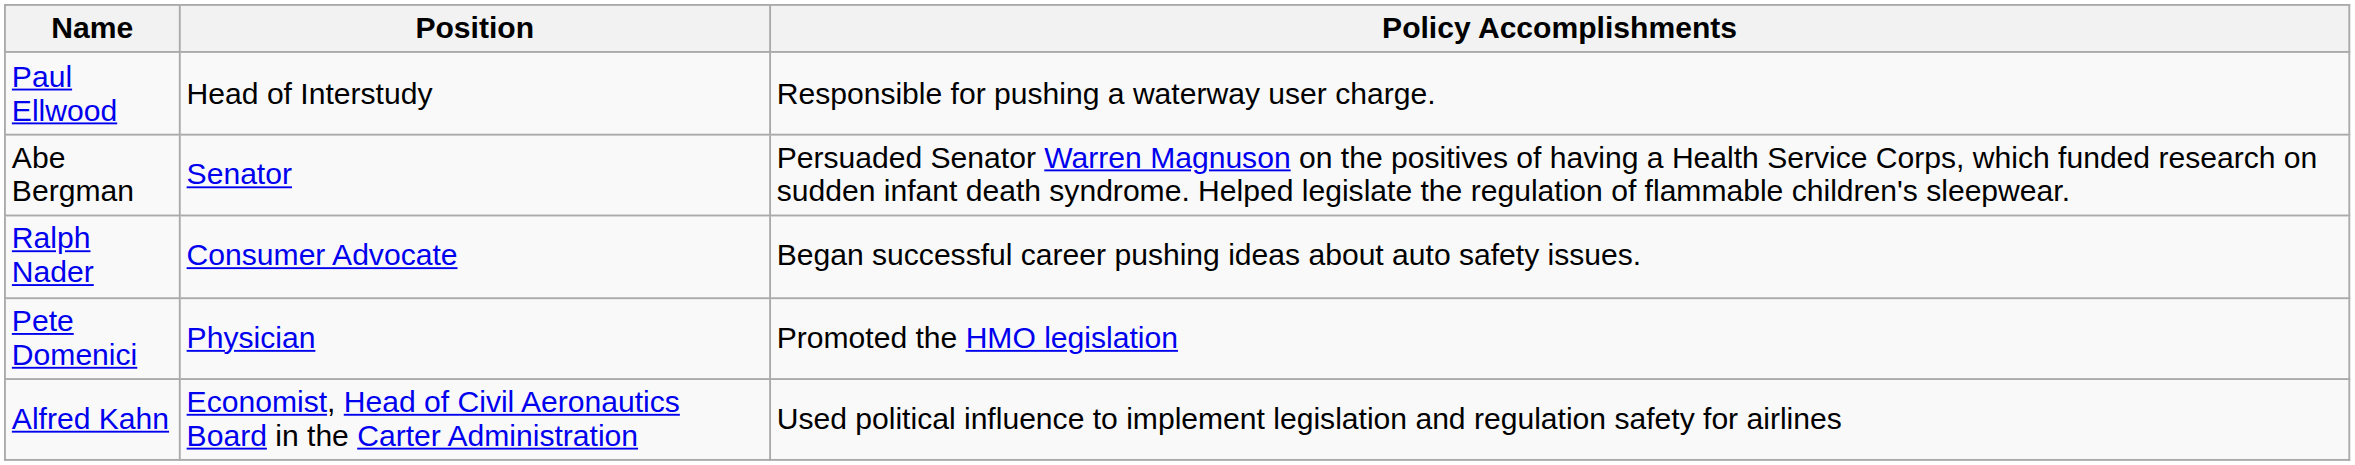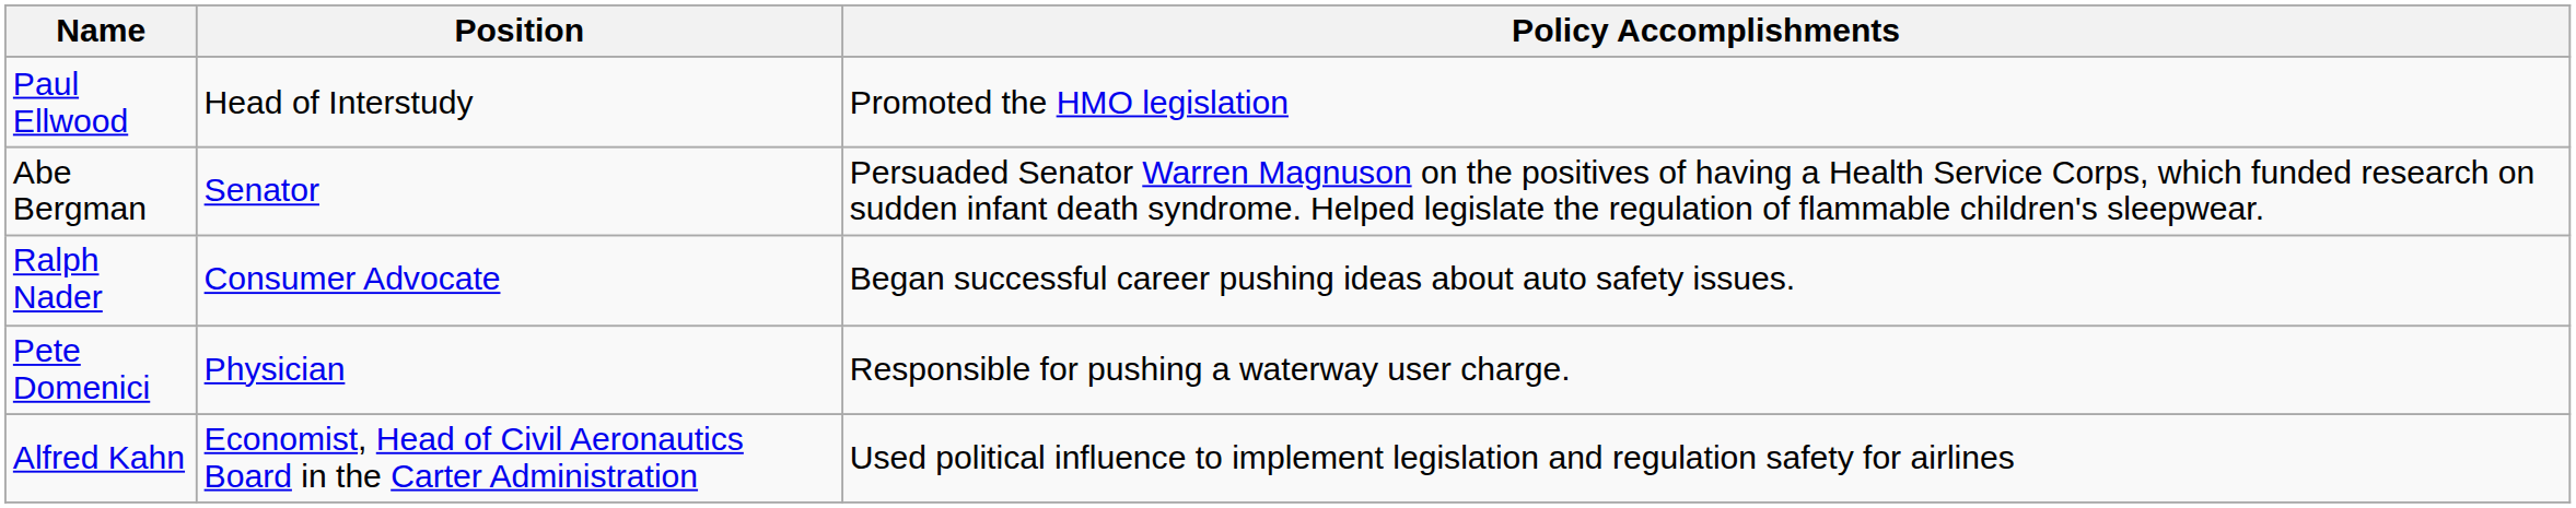Paul Ellwood | Policy Accomplishments: Responsible for pushing a waterway user charge. -> Promoted the HMO legislation
Pete Domenici | Policy Accomplishments: Promoted the HMO legislation -> Responsible for pushing a waterway user charge.
